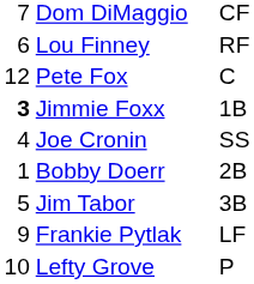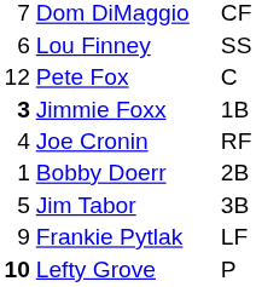Lou Finney | column 3: RF -> SS
Joe Cronin | column 3: SS -> RF
Lefty Grove | column 1: normal -> bold
